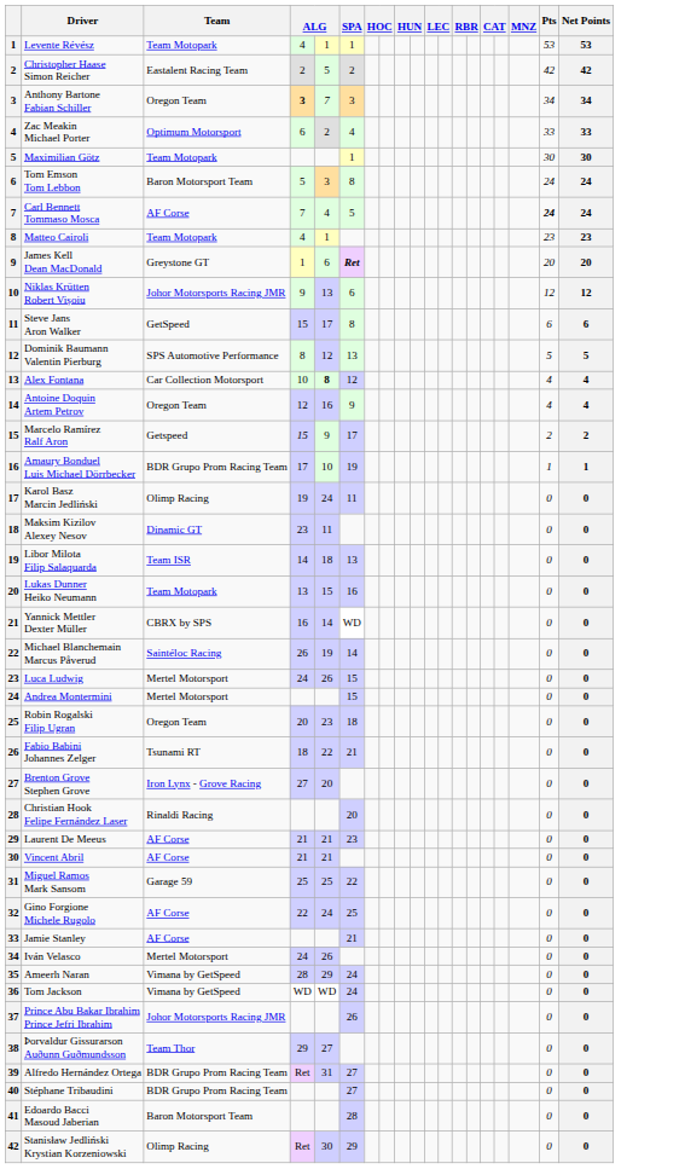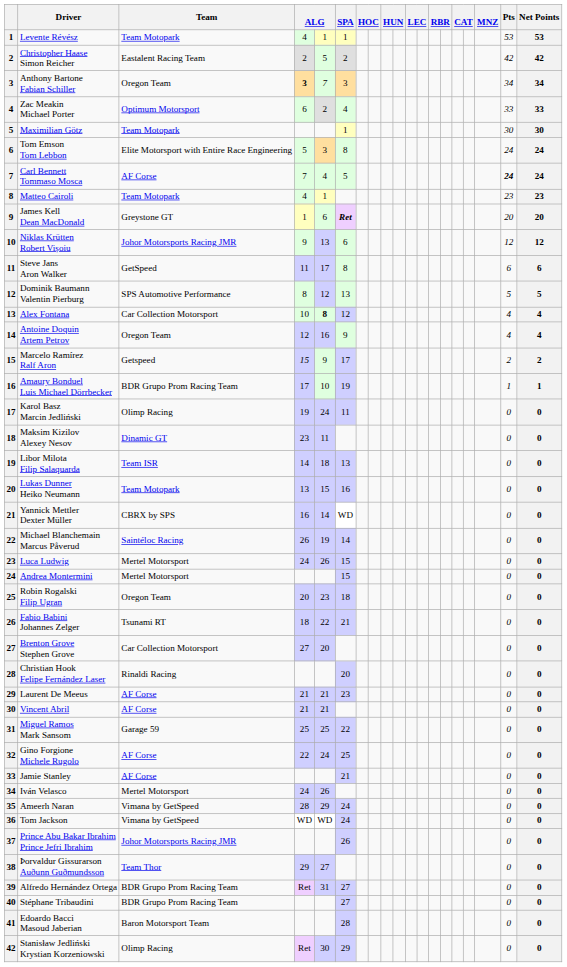Tom Emson Tom Lebbon | Team: Baron Motorsport Team -> Elite Motorsport with Entire Race Engineering
Steve Jans Aron Walker | column 4: 15 -> 11
Brenton Grove Stephen Grove | Team: Iron Lynx - Grove Racing -> Car Collection Motorsport
